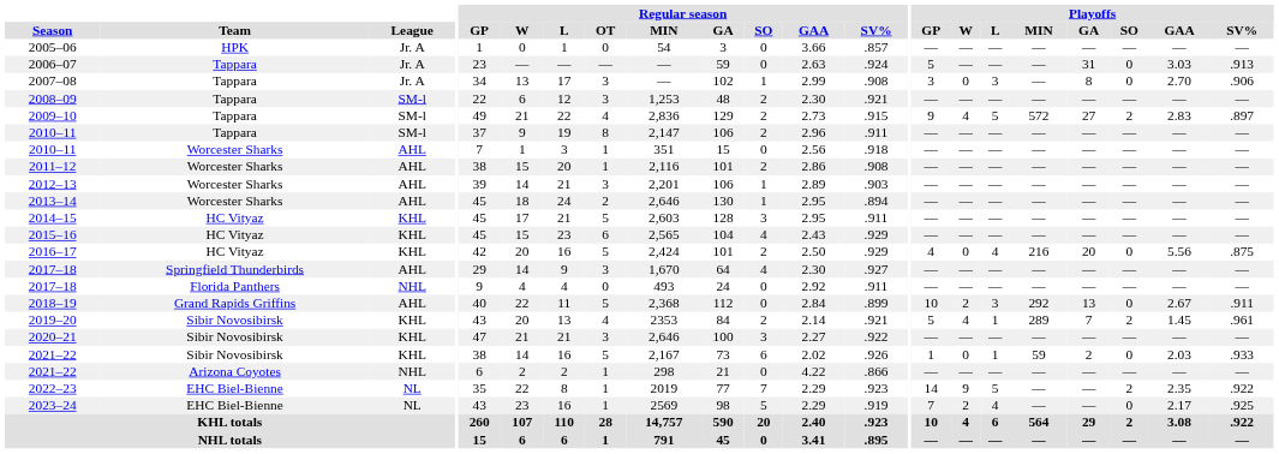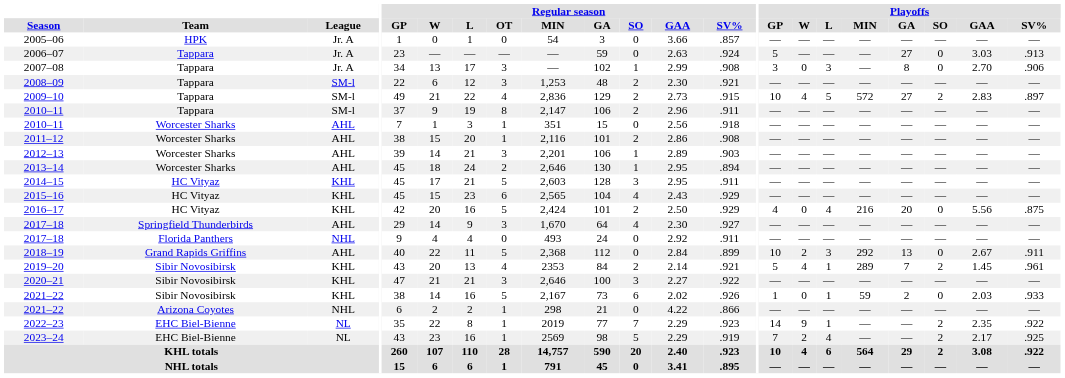2006–07 | Playoffs / GA: 31 -> 27
2009–10 | Playoffs / GP: 9 -> 10
2022–23 | Playoffs / L: 5 -> 1
2023–24 | Playoffs / SO: 0 -> 2
